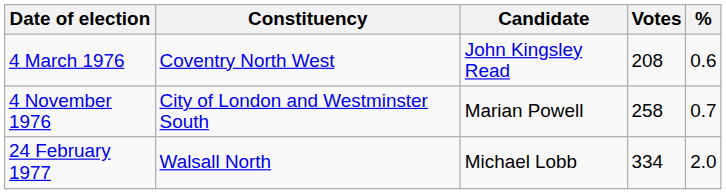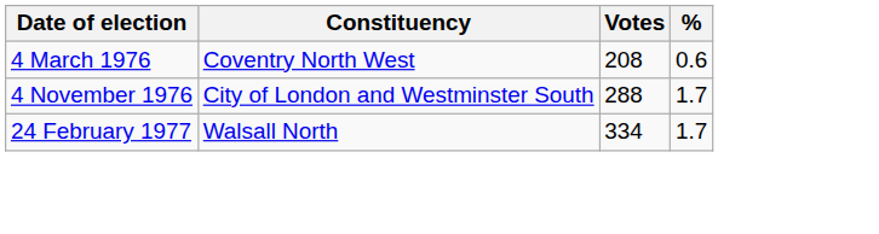- column: Candidate | John Kingsley Read | Marian Powell | Michael Lobb
4 November 1976 | Votes: 258 -> 288
4 November 1976 | %: 0.7 -> 1.7
24 February 1977 | %: 2.0 -> 1.7
